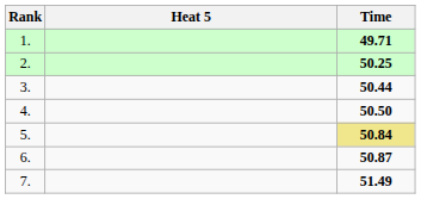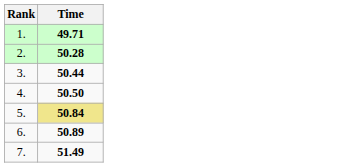- column: Heat 5
2. | Time: 50.25 -> 50.28
6. | Time: 50.87 -> 50.89
